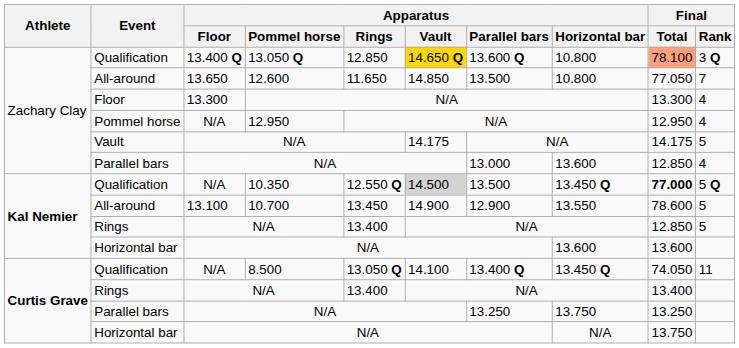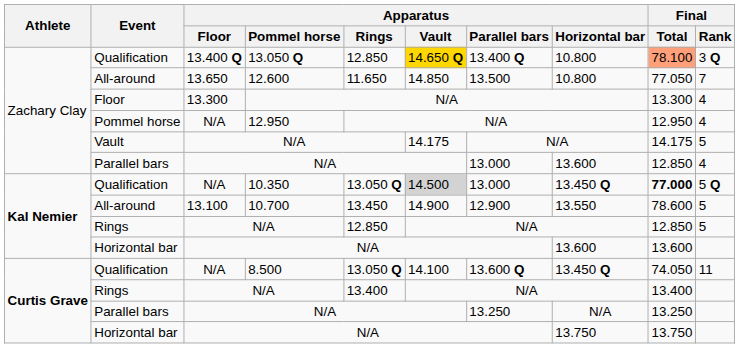Zachary Clay / Qualification | Apparatus / Parallel bars: 13.600 Q -> 13.400 Q
Kal Nemier / Qualification | Apparatus / Rings: 12.550 Q -> 13.050 Q
Kal Nemier / Qualification | Apparatus / Parallel bars: 13.500 -> 13.000
Kal Nemier / Rings | Apparatus / Rings: 13.400 -> 12.850
Curtis Grave / Qualification | Apparatus / Parallel bars: 13.400 Q -> 13.600 Q
Curtis Grave / Parallel bars | Apparatus / Horizontal bar: 13.750 -> N/A
Curtis Grave / Horizontal bar | Apparatus / Horizontal bar: N/A -> 13.750
